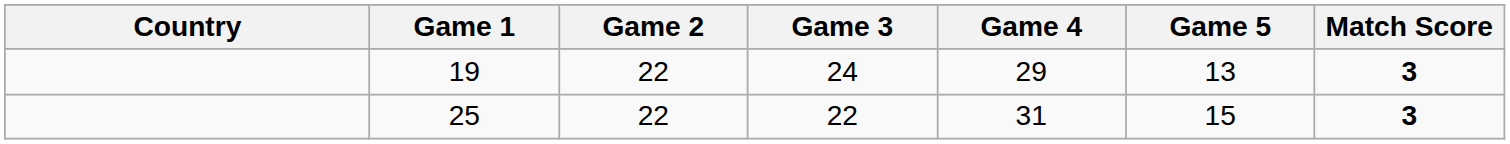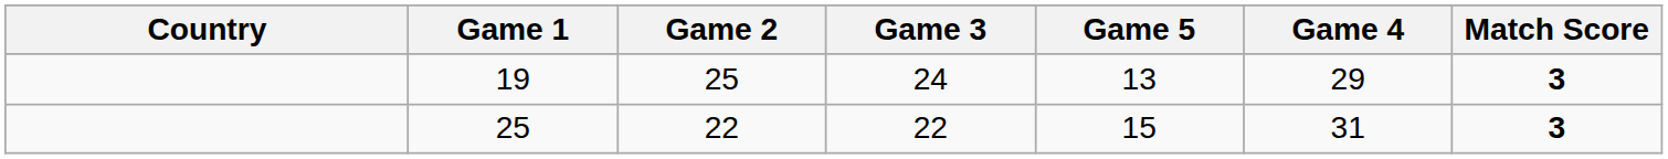columns swapped: Game 4 <-> Game 5
19 | Game 2: 22 -> 25
